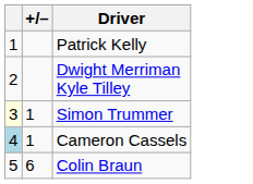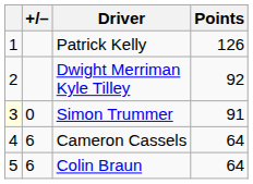+ column: Points | 126 | 92 | 91 | 64 | 64
Simon Trummer | +/–: 1 -> 0
Cameron Cassels | column 1: lightblue background -> no background
Cameron Cassels | +/–: 1 -> 6
